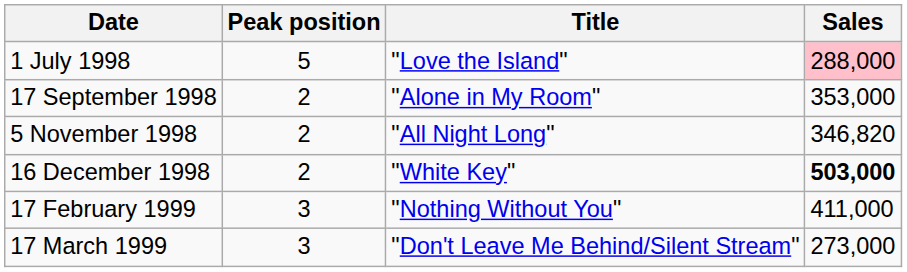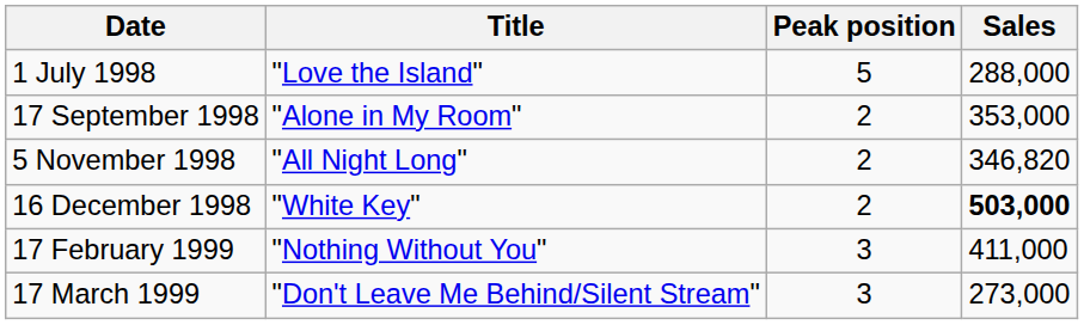columns swapped: Title <-> Peak position
1 July 1998 | Sales: pink background -> no background
